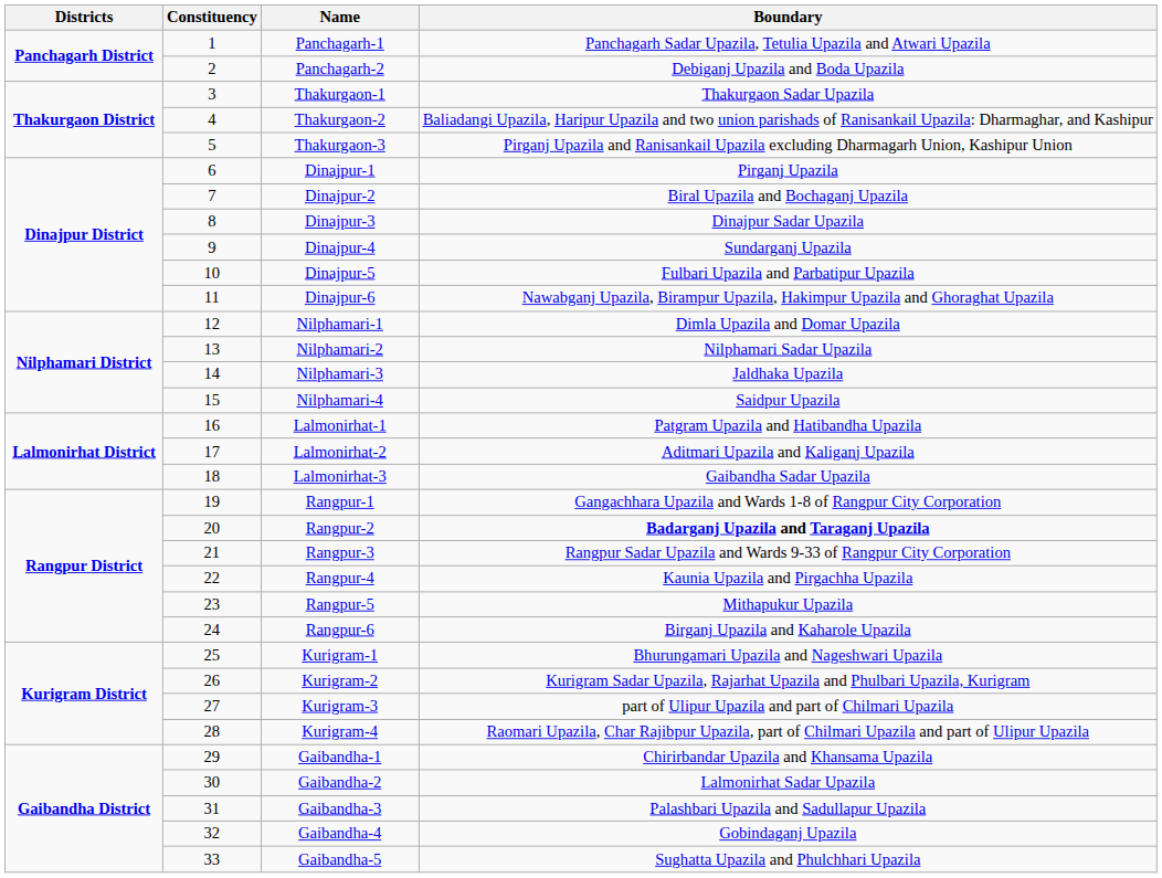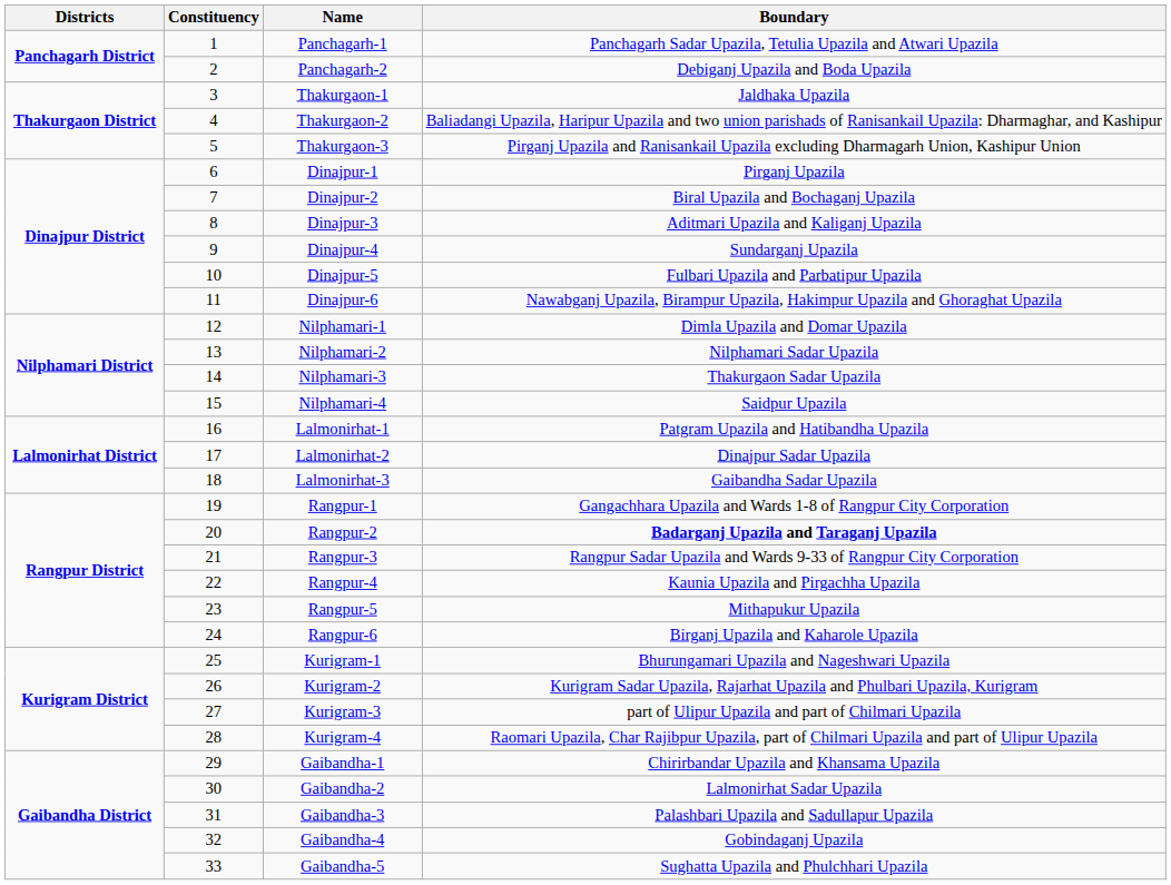Thakurgaon-1 | Boundary: Thakurgaon Sadar Upazila -> Jaldhaka Upazila
Dinajpur-3 | Boundary: Dinajpur Sadar Upazila -> Aditmari Upazila and Kaliganj Upazila
Nilphamari-3 | Boundary: Jaldhaka Upazila -> Thakurgaon Sadar Upazila
Lalmonirhat-2 | Boundary: Aditmari Upazila and Kaliganj Upazila -> Dinajpur Sadar Upazila
